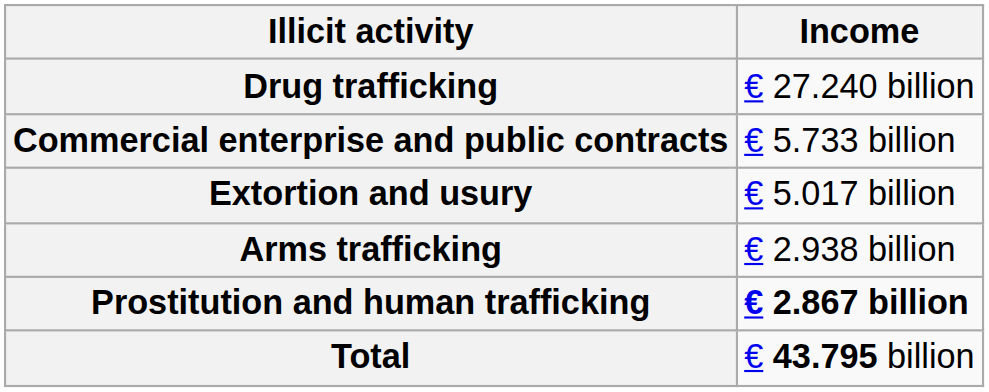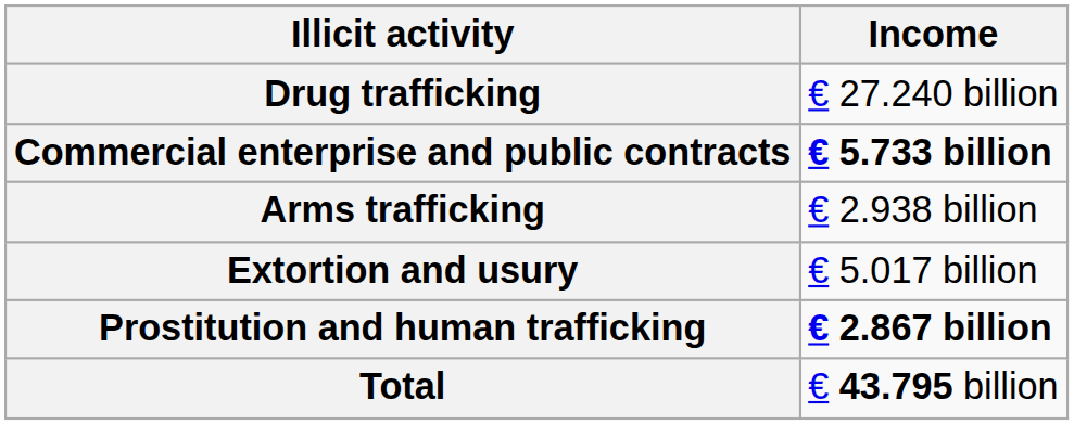Commercial enterprise and public contracts | Income: normal -> bold
rows swapped: Extortion and usury <-> Arms trafficking
